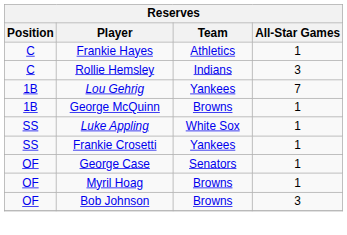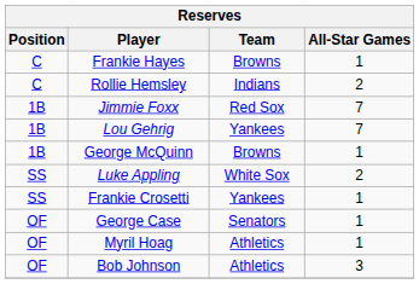Frankie Hayes | Team: Athletics -> Browns
Rollie Hemsley | All-Star Games: 3 -> 2
+ row: 1B | Jimmie Foxx | Red Sox | 7
Luke Appling | All-Star Games: 1 -> 2
Myril Hoag | Team: Browns -> Athletics
Bob Johnson | Team: Browns -> Athletics
